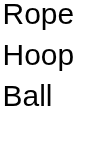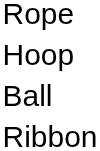+ row: Ribbon
